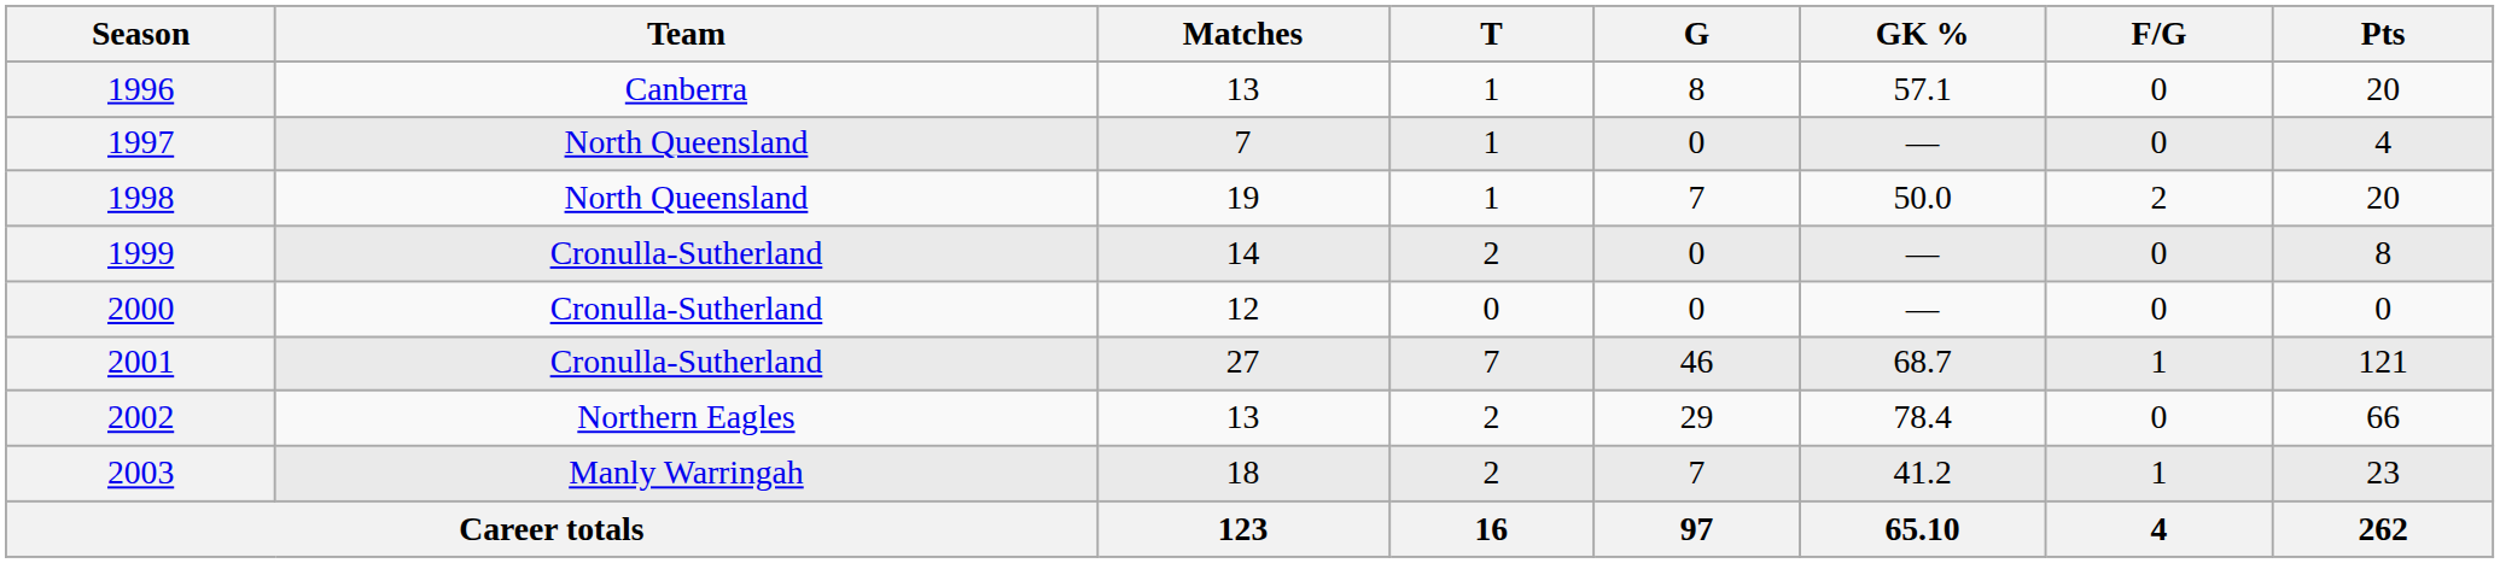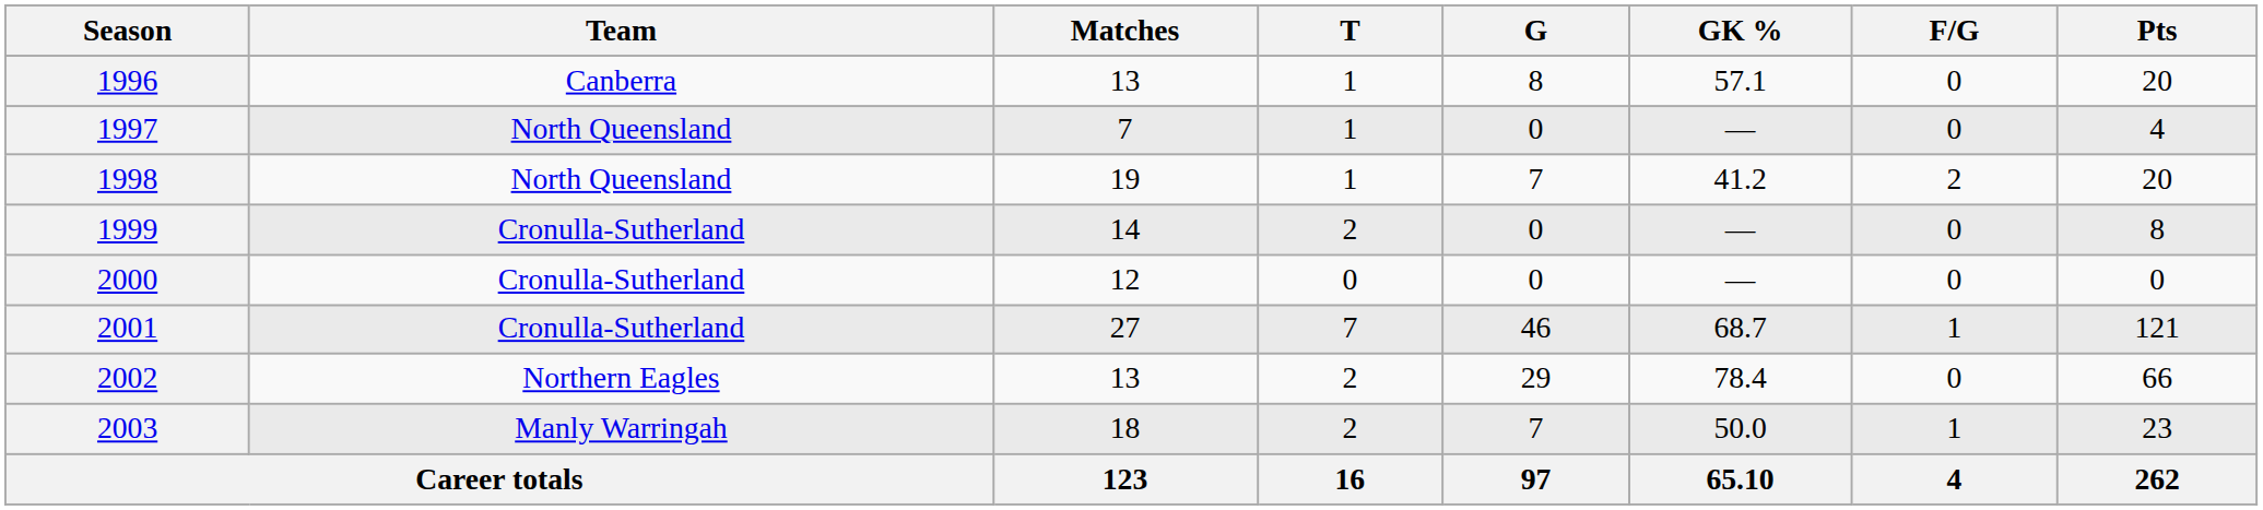1998 | GK %: 50.0 -> 41.2
2003 | GK %: 41.2 -> 50.0
